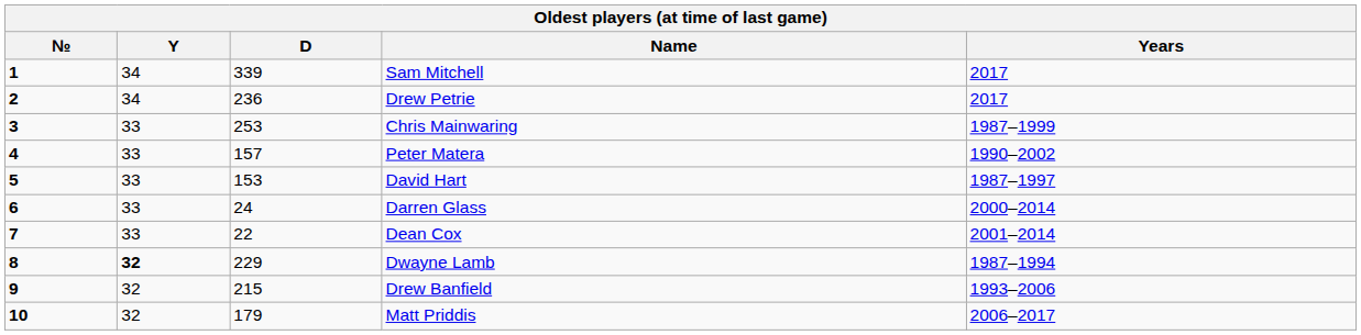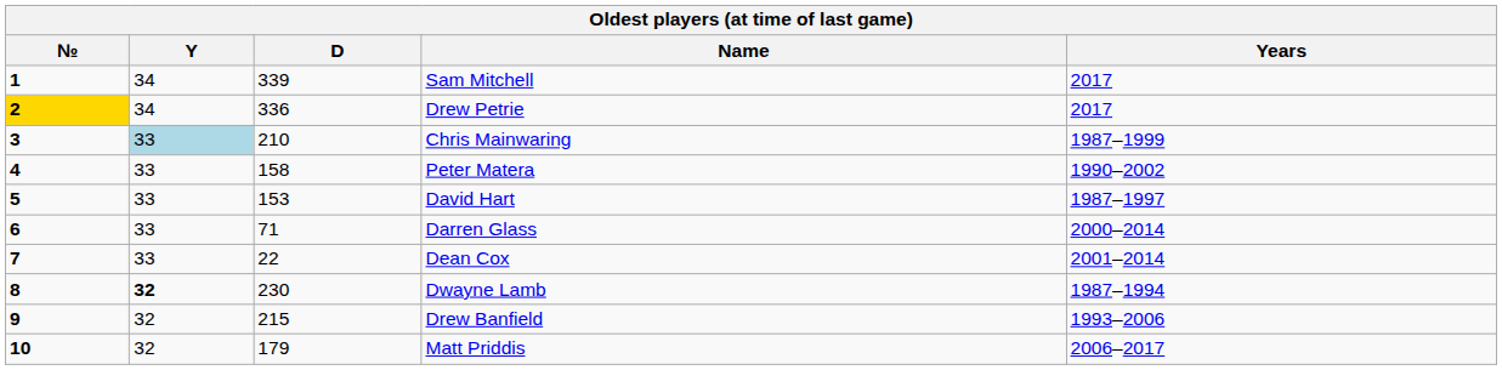Drew Petrie | №: no background -> gold background
Drew Petrie | D: 236 -> 336
Chris Mainwaring | Y: no background -> lightblue background
Chris Mainwaring | D: 253 -> 210
Peter Matera | D: 157 -> 158
Darren Glass | D: 24 -> 71
Dwayne Lamb | D: 229 -> 230
